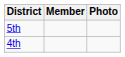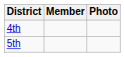rows swapped: 4th <-> 5th
